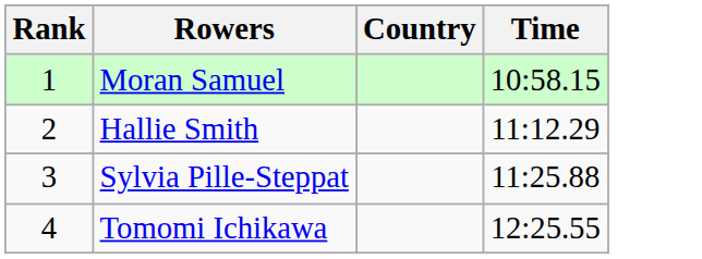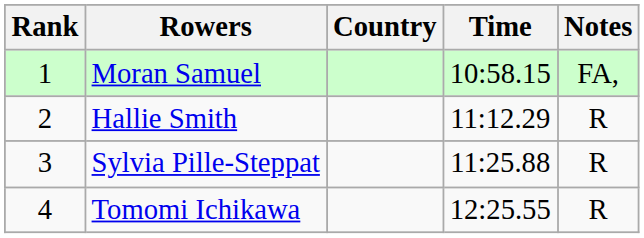+ column: Notes | FA, | R | R | R
